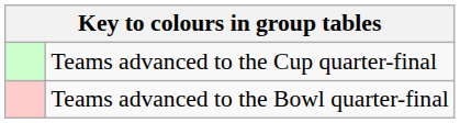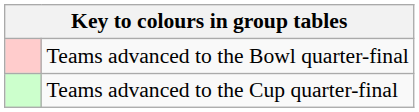rows swapped: Teams advanced to the Cup quarter-final <-> Teams advanced to the Bowl quarter-final
